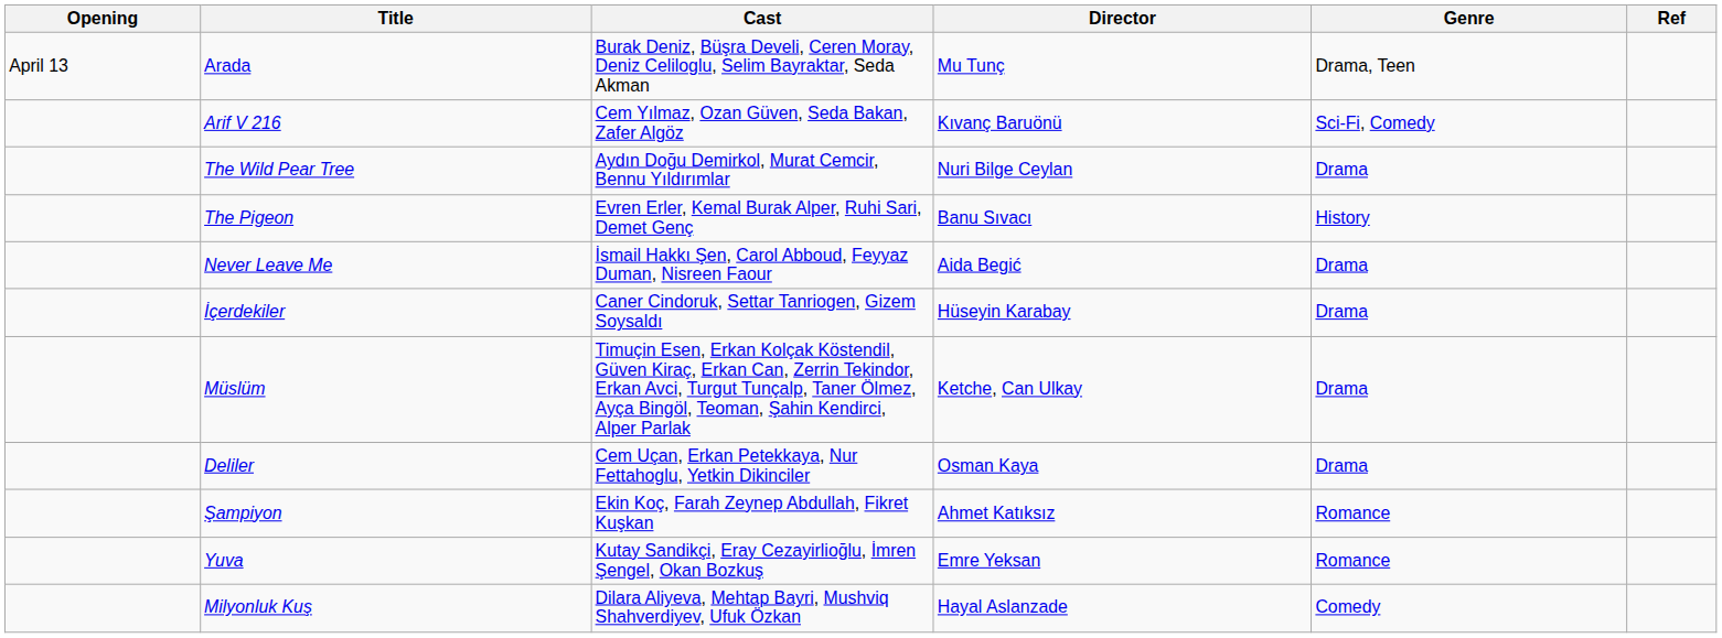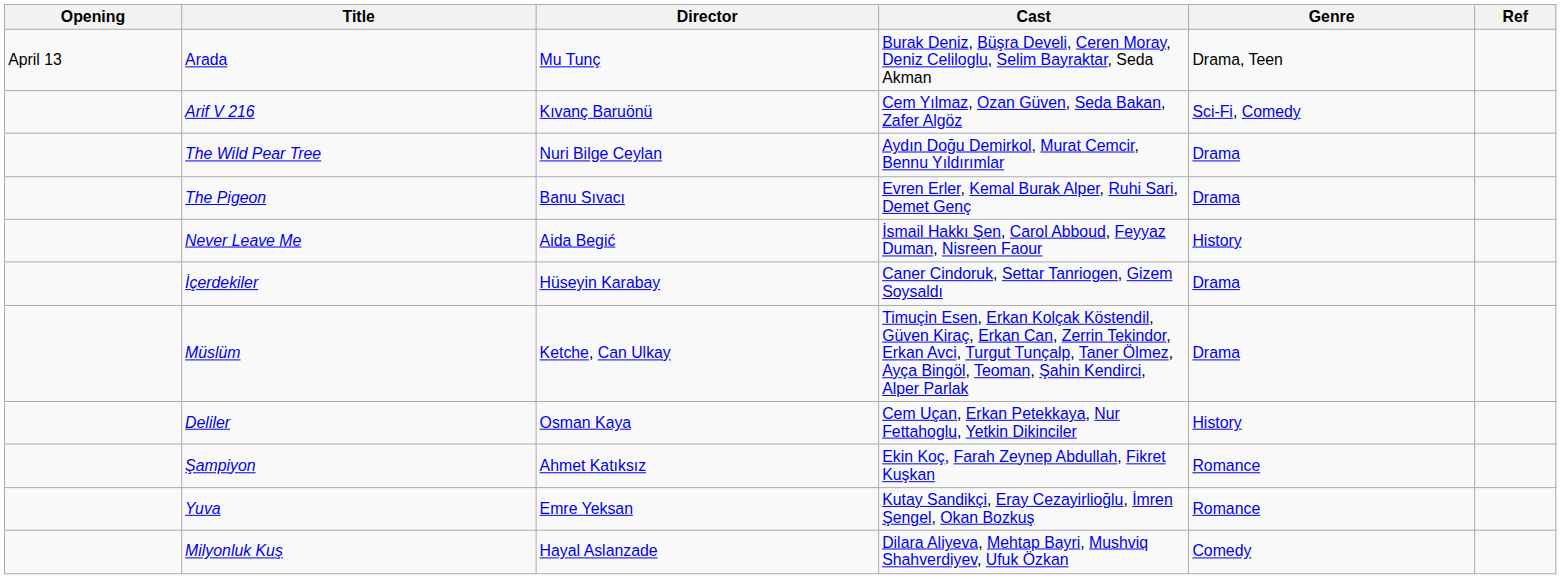columns swapped: Director <-> Cast
The Pigeon | Genre: History -> Drama
Never Leave Me | Genre: Drama -> History
Deliler | Genre: Drama -> History
